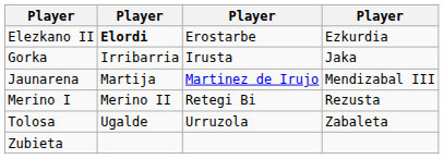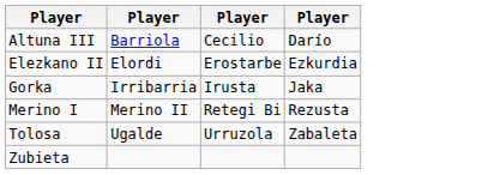+ row: Altuna III | Barriola | Cecilio | Darío
Elezkano II | column 2: bold -> normal
- row: Jaunarena | Martija | Martinez de Irujo | Mendizabal III
